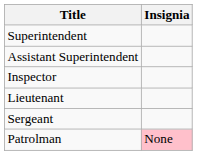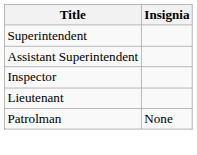- row: Sergeant
Patrolman | Insignia: pink background -> no background
